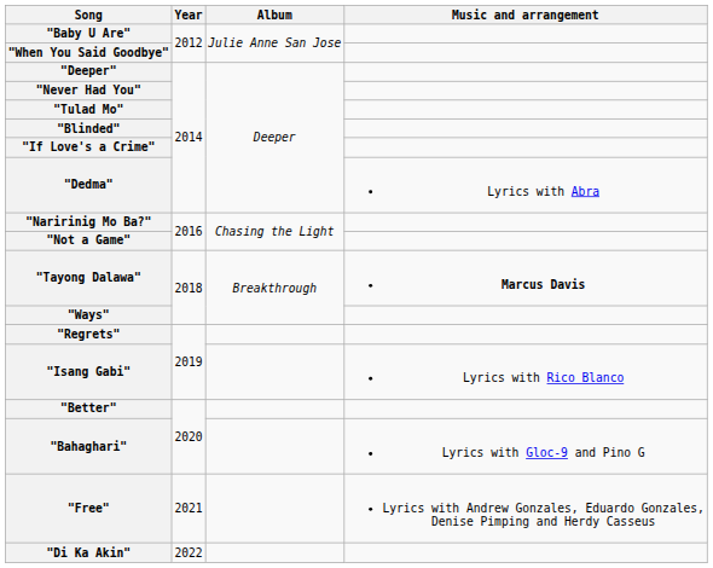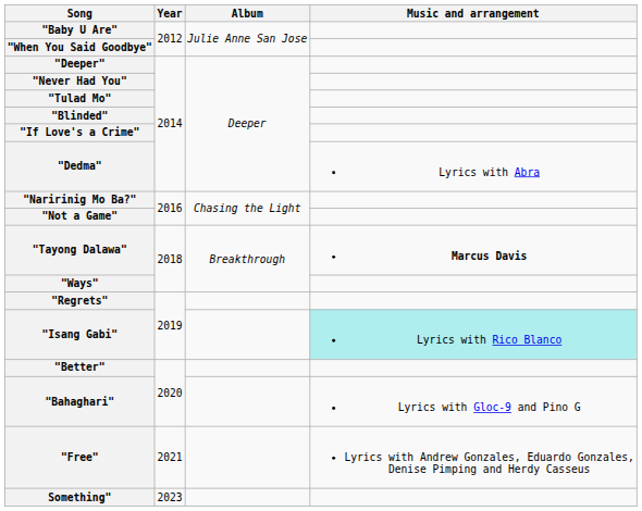"Isang Gabi" | Music and arrangement: no background -> paleturquoise background
- row: "Di Ka Akin" | 2022
+ row: Something" | 2023
